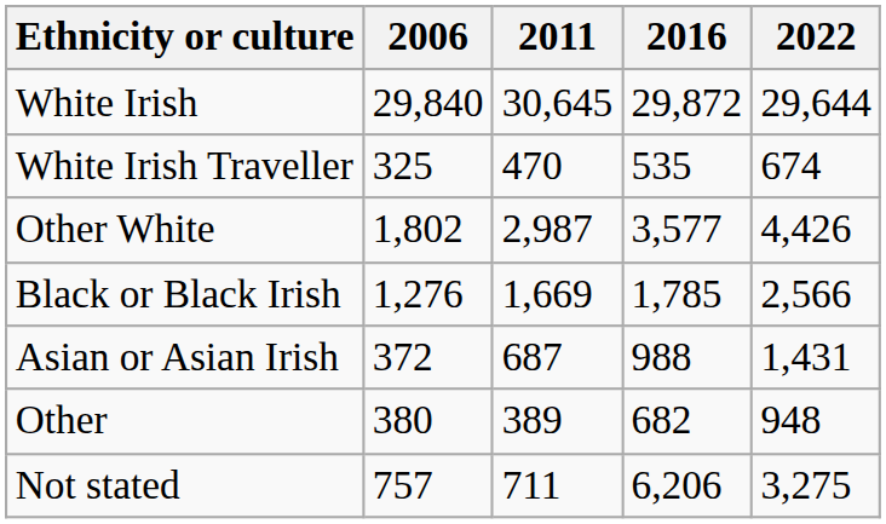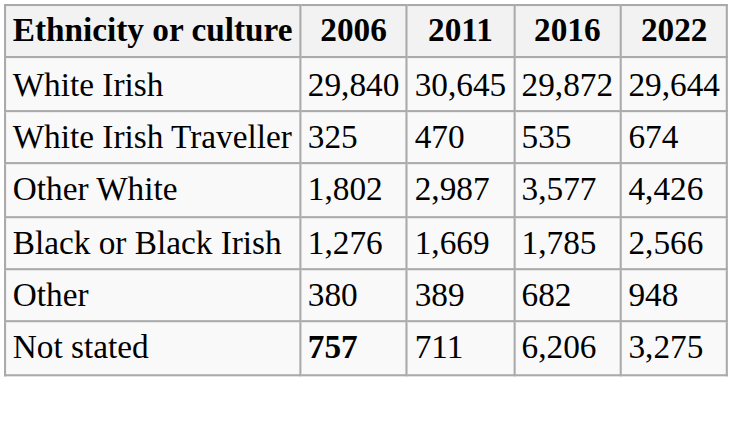- row: Asian or Asian Irish | 372 | 687 | 988 | 1,431
Not stated | 2006: normal -> bold
